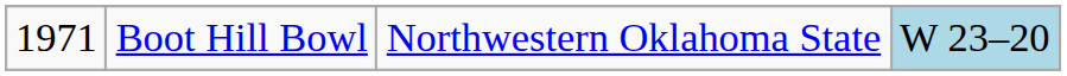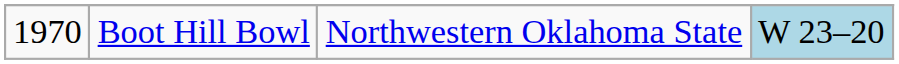Boot Hill Bowl | column 1: 1971 -> 1970
